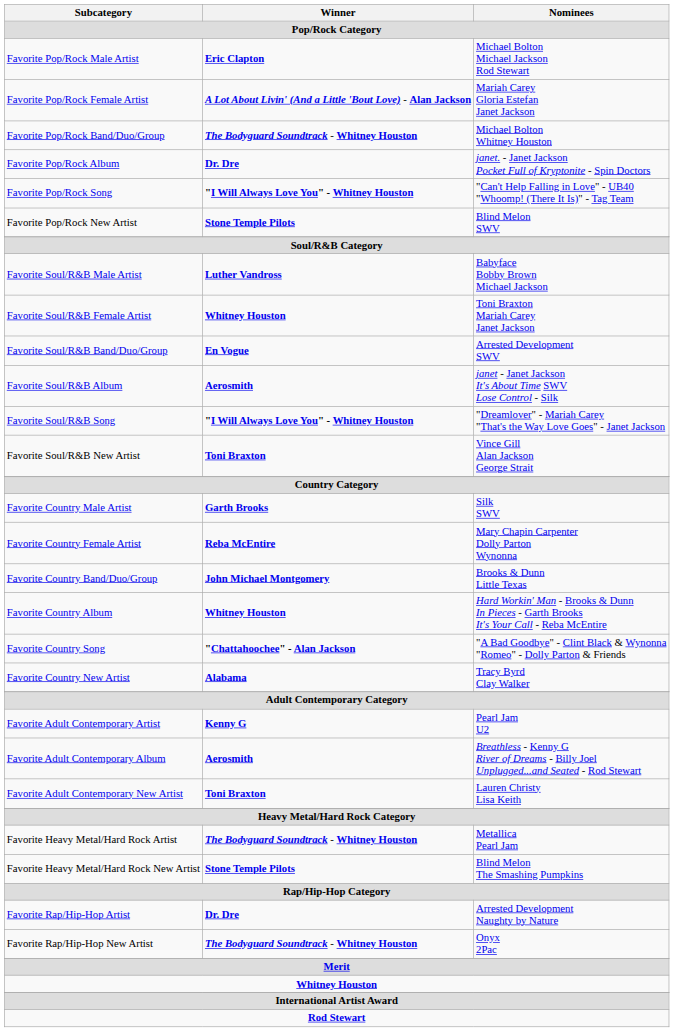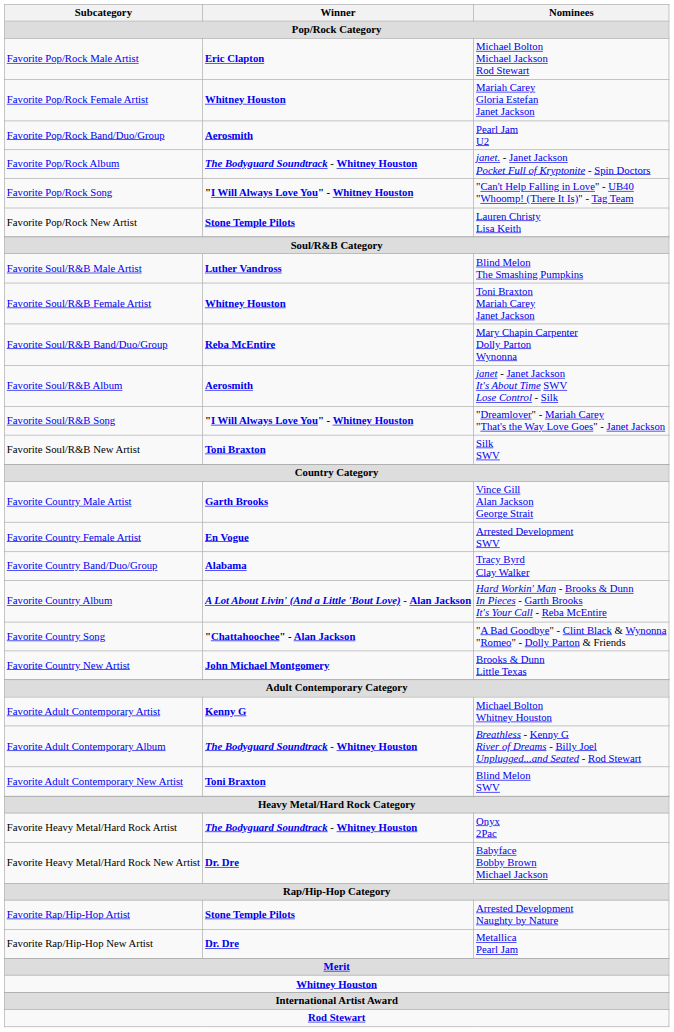Favorite Pop/Rock Female Artist | Winner: A Lot About Livin' (And a Little 'Bout Love) - Alan Jackson -> Whitney Houston
Favorite Pop/Rock Band/Duo/Group | Winner: The Bodyguard Soundtrack - Whitney Houston -> Aerosmith
Favorite Pop/Rock Band/Duo/Group | Nominees: Michael Bolton Whitney Houston -> Pearl Jam U2
Favorite Pop/Rock Album | Winner: Dr. Dre -> The Bodyguard Soundtrack - Whitney Houston
Favorite Pop/Rock New Artist | Nominees: Blind Melon SWV -> Lauren Christy Lisa Keith
Favorite Soul/R&B Male Artist | Nominees: Babyface Bobby Brown Michael Jackson -> Blind Melon The Smashing Pumpkins
Favorite Soul/R&B Band/Duo/Group | Winner: En Vogue -> Reba McEntire
Favorite Soul/R&B Band/Duo/Group | Nominees: Arrested Development SWV -> Mary Chapin Carpenter Dolly Parton Wynonna
Favorite Soul/R&B New Artist | Nominees: Vince Gill Alan Jackson George Strait -> Silk SWV
Favorite Country Male Artist | Nominees: Silk SWV -> Vince Gill Alan Jackson George Strait
Favorite Country Female Artist | Winner: Reba McEntire -> En Vogue
Favorite Country Female Artist | Nominees: Mary Chapin Carpenter Dolly Parton Wynonna -> Arrested Development SWV
Favorite Country Band/Duo/Group | Winner: John Michael Montgomery -> Alabama
Favorite Country Band/Duo/Group | Nominees: Brooks & Dunn Little Texas -> Tracy Byrd Clay Walker
Favorite Country Album | Winner: Whitney Houston -> A Lot About Livin' (And a Little 'Bout Love) - Alan Jackson
Favorite Country New Artist | Winner: Alabama -> John Michael Montgomery
Favorite Country New Artist | Nominees: Tracy Byrd Clay Walker -> Brooks & Dunn Little Texas
Favorite Adult Contemporary Artist | Nominees: Pearl Jam U2 -> Michael Bolton Whitney Houston
Favorite Adult Contemporary Album | Winner: Aerosmith -> The Bodyguard Soundtrack - Whitney Houston
Favorite Adult Contemporary New Artist | Nominees: Lauren Christy Lisa Keith -> Blind Melon SWV
Favorite Heavy Metal/Hard Rock Artist | Nominees: Metallica Pearl Jam -> Onyx 2Pac
Favorite Heavy Metal/Hard Rock New Artist | Winner: Stone Temple Pilots -> Dr. Dre
Favorite Heavy Metal/Hard Rock New Artist | Nominees: Blind Melon The Smashing Pumpkins -> Babyface Bobby Brown Michael Jackson
Favorite Rap/Hip-Hop Artist | Winner: Dr. Dre -> Stone Temple Pilots
Favorite Rap/Hip-Hop New Artist | Winner: The Bodyguard Soundtrack - Whitney Houston -> Dr. Dre
Favorite Rap/Hip-Hop New Artist | Nominees: Onyx 2Pac -> Metallica Pearl Jam
